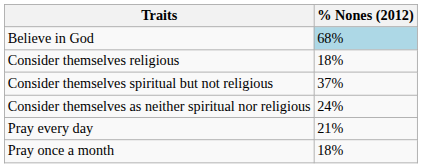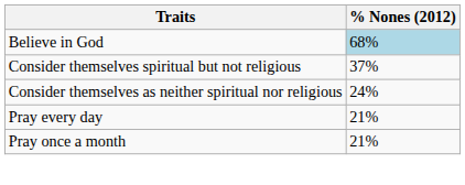- row: Consider themselves religious | 18%
Pray once a month | % Nones (2012): 18% -> 21%
